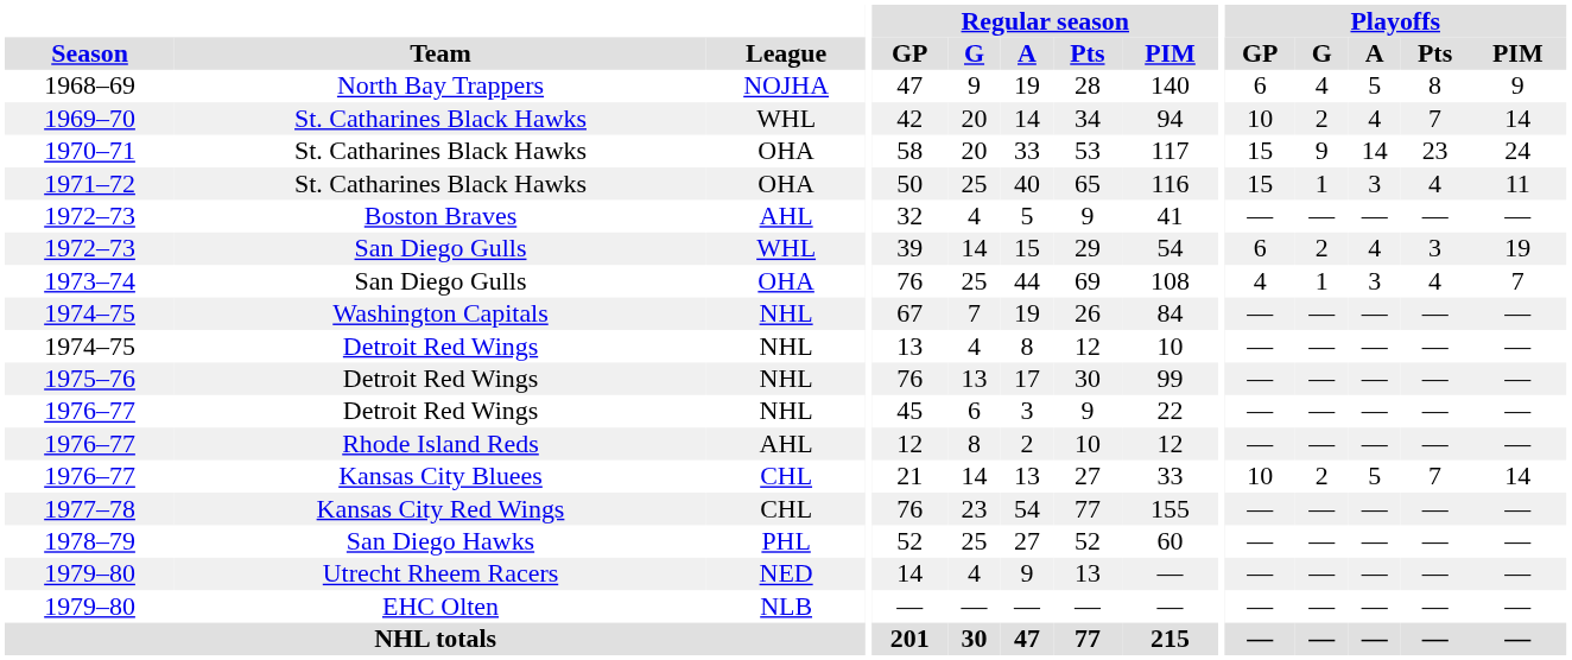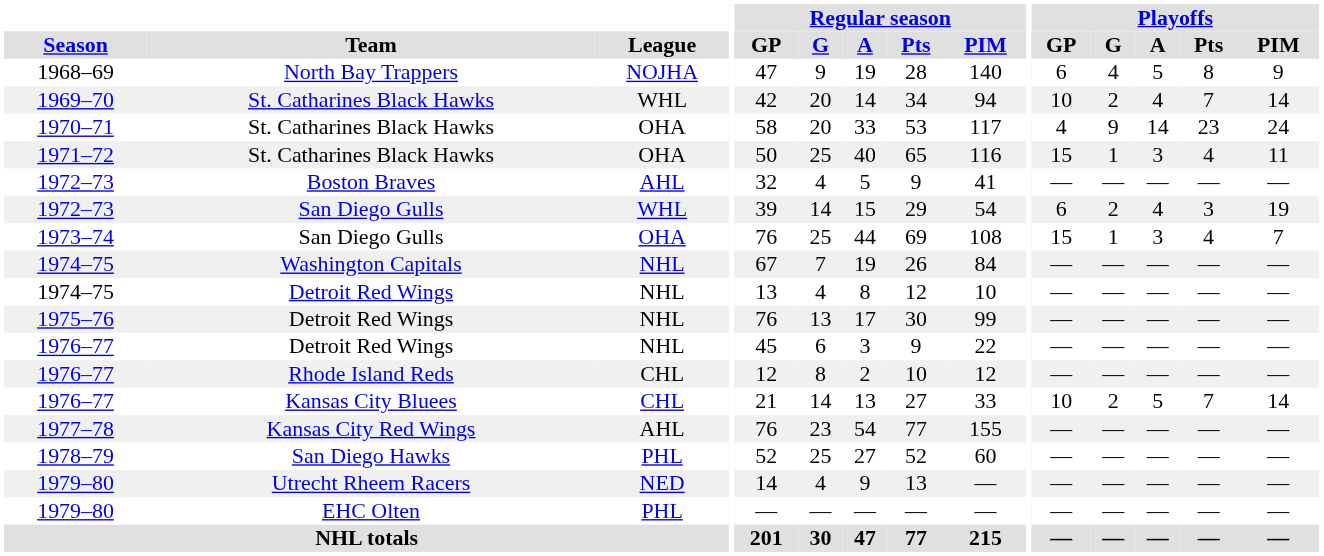1970–71 | Playoffs / GP: 15 -> 4
1973–74 | Playoffs / GP: 4 -> 15
1976–77 / Rhode Island Reds | League: AHL -> CHL
1977–78 | League: CHL -> AHL
1979–80 / EHC Olten | League: NLB -> PHL
